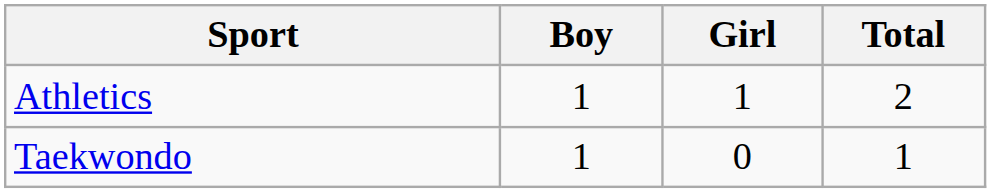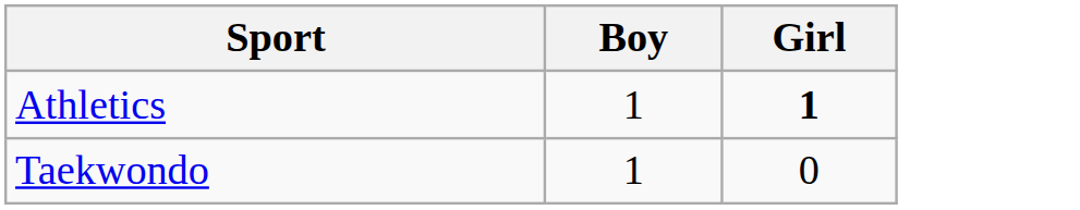- column: Total | 2 | 1
Athletics | Girl: normal -> bold
